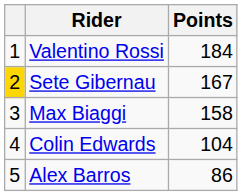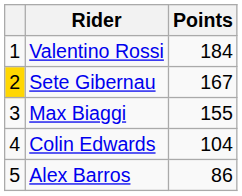Max Biaggi | Points: 158 -> 155
